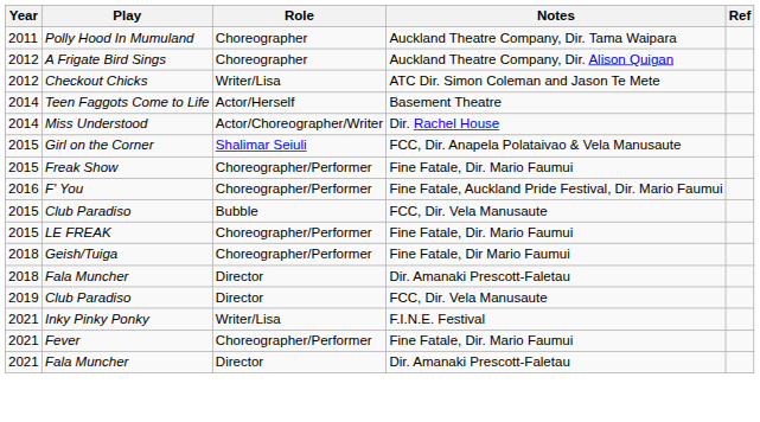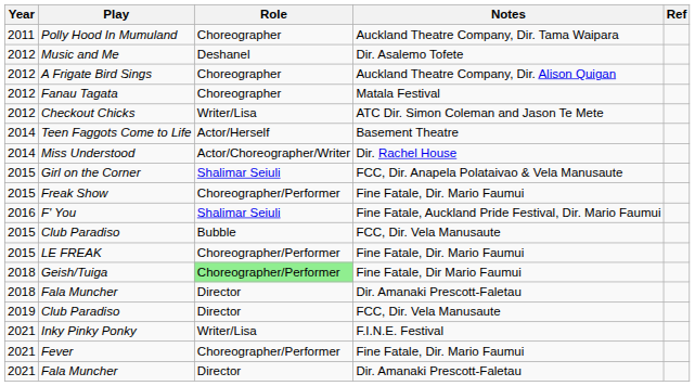+ row: 2012 | Music and Me | Deshanel | Dir. Asalemo Tofete
+ row: 2012 | Fanau Tagata | Choreographer | Matala Festival
F' You | Role: Choreographer/Performer -> Shalimar Seiuli
Geish/Tuiga | Role: no background -> lightgreen background
